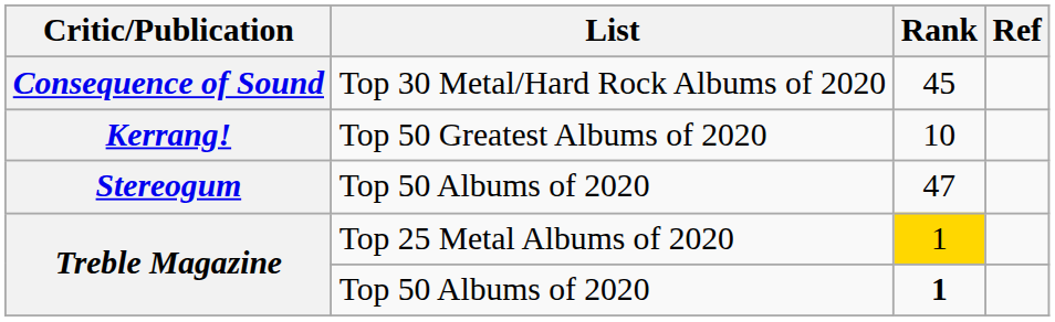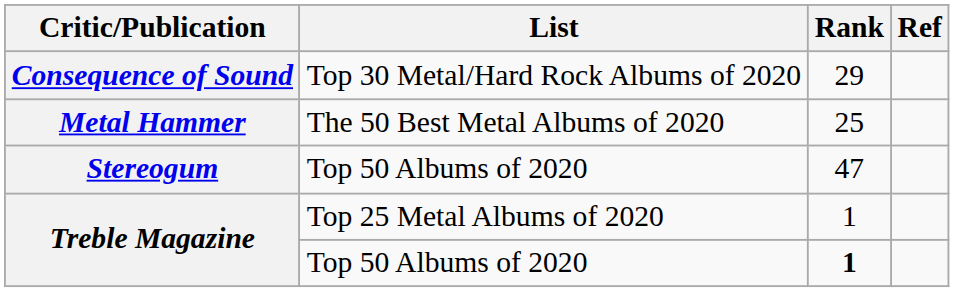Consequence of Sound | Rank: 45 -> 29
- row: Kerrang! | Top 50 Greatest Albums of 2020 | 10
+ row: Metal Hammer | The 50 Best Metal Albums of 2020 | 25
Treble Magazine / Top 25 Metal Albums of 2020 | Rank: gold background -> no background
